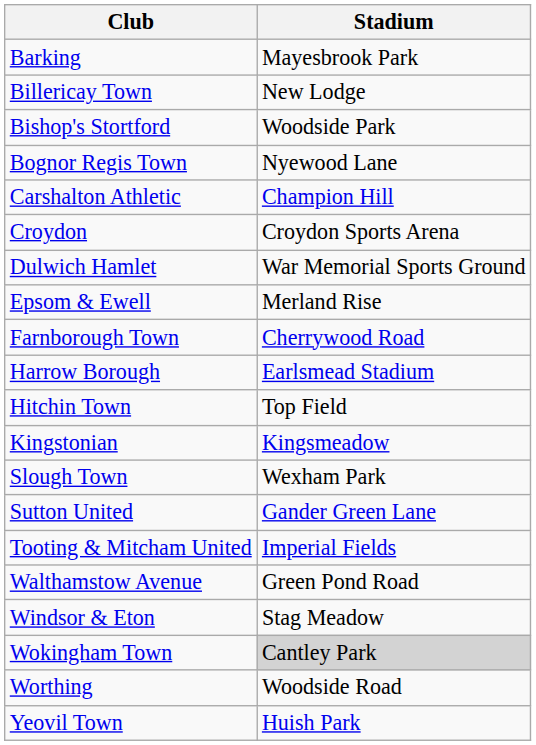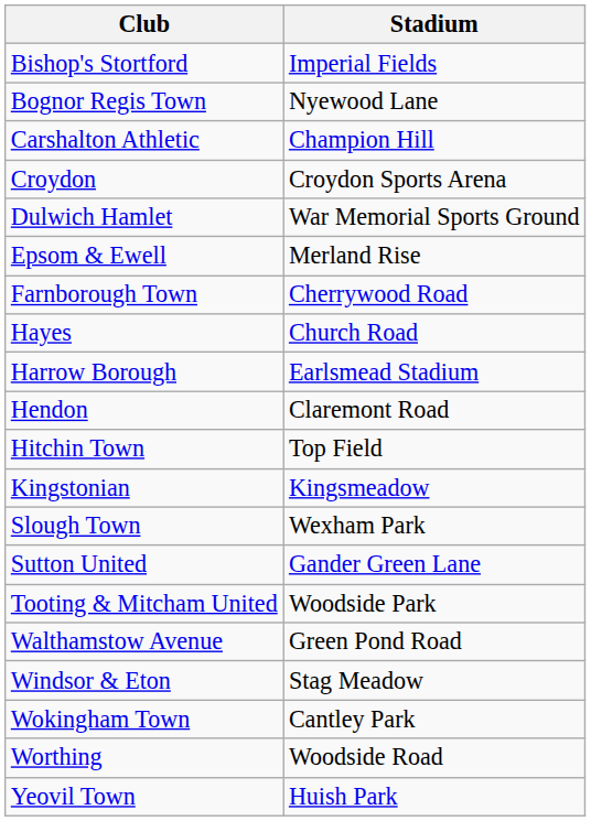- row: Barking | Mayesbrook Park
- row: Billericay Town | New Lodge
Bishop's Stortford | Stadium: Woodside Park -> Imperial Fields
+ row: Hayes | Church Road
+ row: Hendon | Claremont Road
Tooting & Mitcham United | Stadium: Imperial Fields -> Woodside Park
Wokingham Town | Stadium: lightgrey background -> no background
